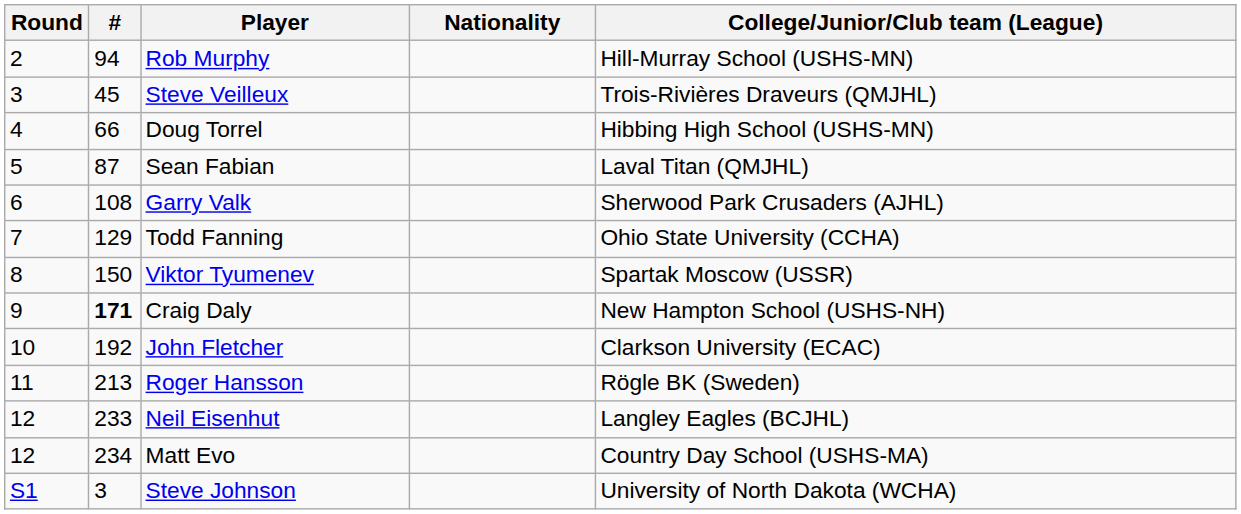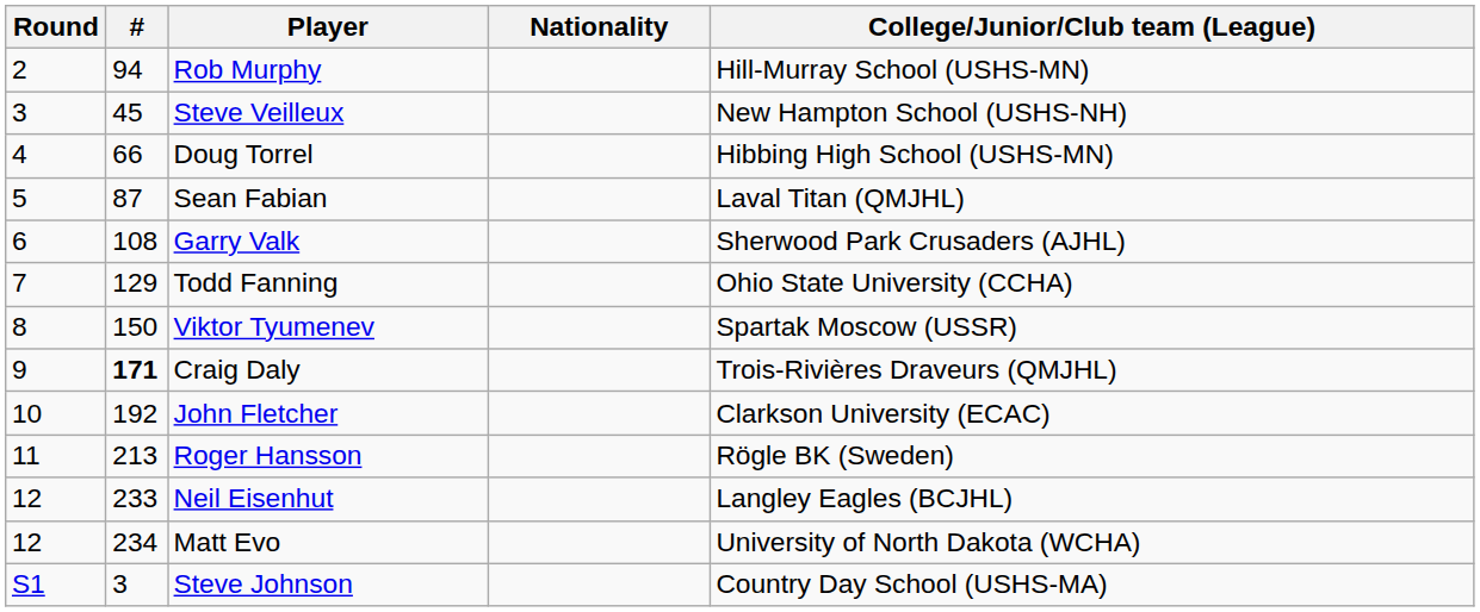Steve Veilleux | College/Junior/Club team (League): Trois-Rivières Draveurs (QMJHL) -> New Hampton School (USHS-NH)
Craig Daly | College/Junior/Club team (League): New Hampton School (USHS-NH) -> Trois-Rivières Draveurs (QMJHL)
Matt Evo | College/Junior/Club team (League): Country Day School (USHS-MA) -> University of North Dakota (WCHA)
Steve Johnson | College/Junior/Club team (League): University of North Dakota (WCHA) -> Country Day School (USHS-MA)
